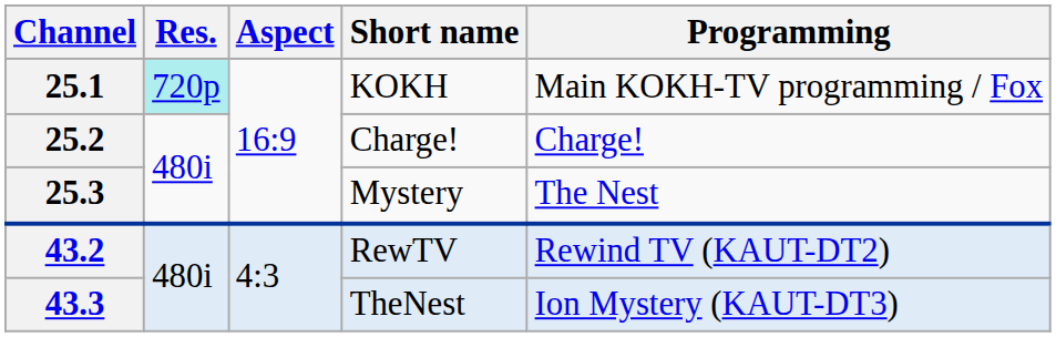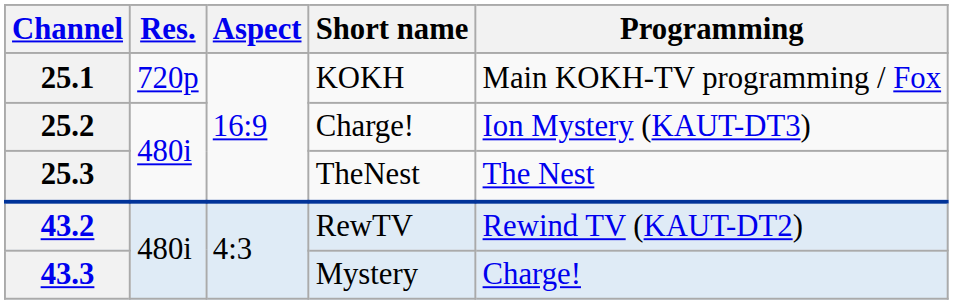25.1 | Res.: paleturquoise background -> no background
25.2 | Programming: Charge! -> Ion Mystery (KAUT-DT3)
25.3 | Short name: Mystery -> TheNest
43.3 | Short name: TheNest -> Mystery
43.3 | Programming: Ion Mystery (KAUT-DT3) -> Charge!
